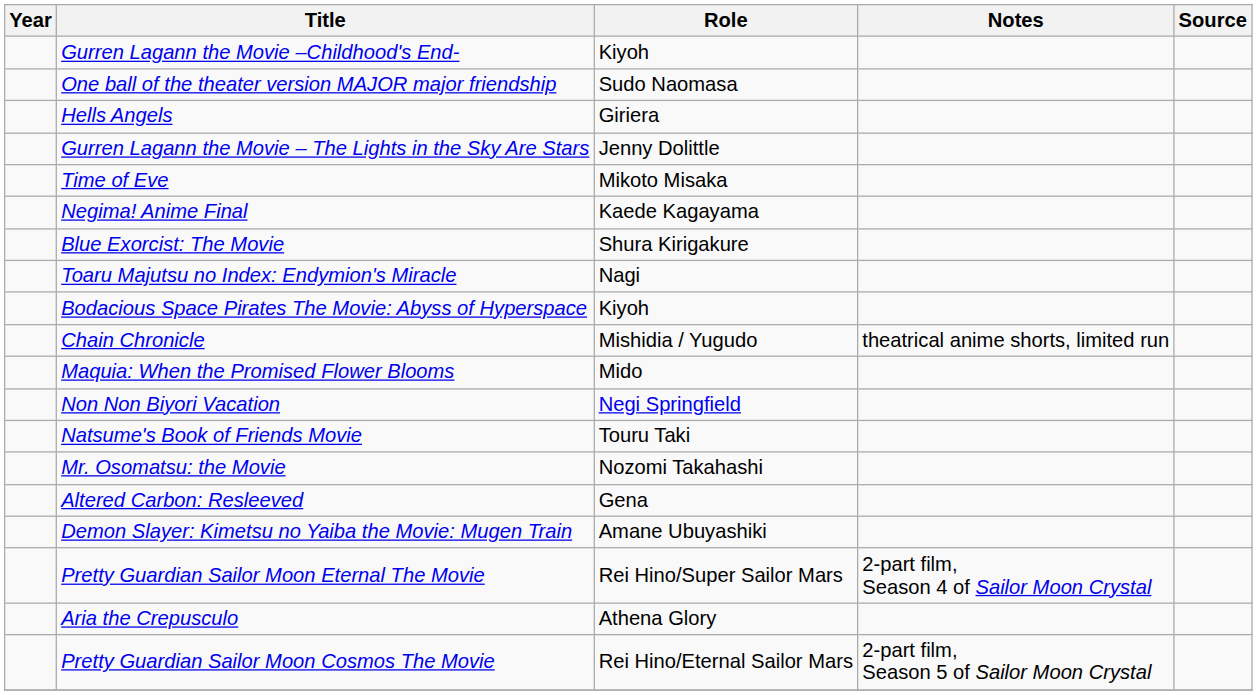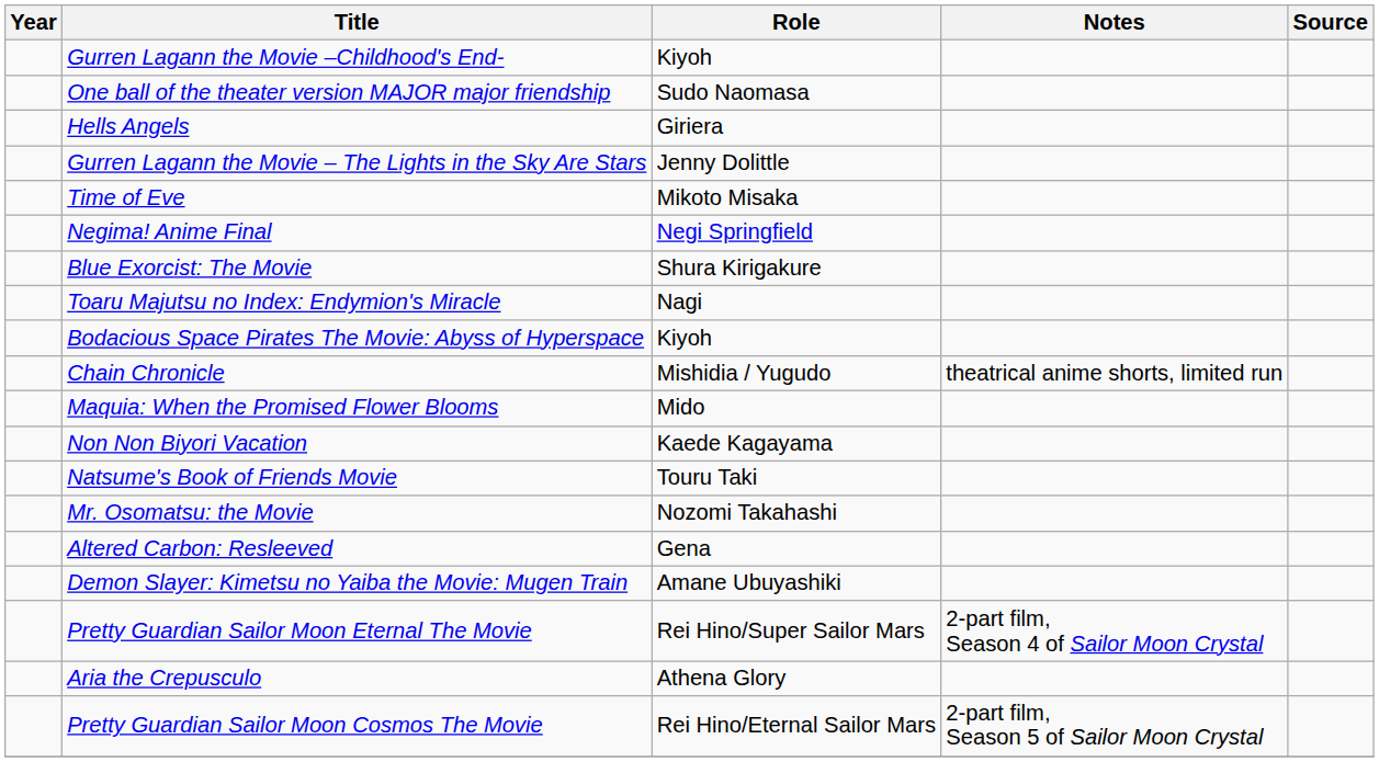Negima! Anime Final | Role: Kaede Kagayama -> Negi Springfield
Non Non Biyori Vacation | Role: Negi Springfield -> Kaede Kagayama
